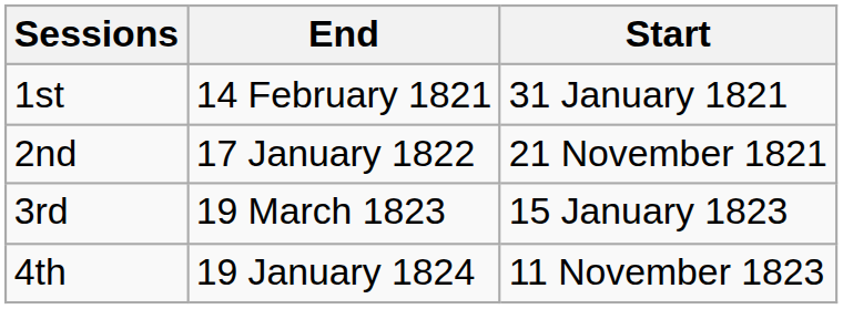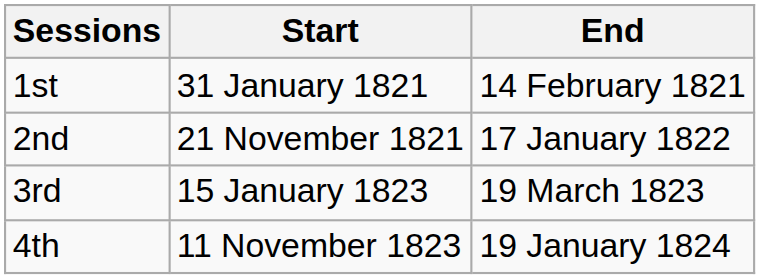columns swapped: Start <-> End
